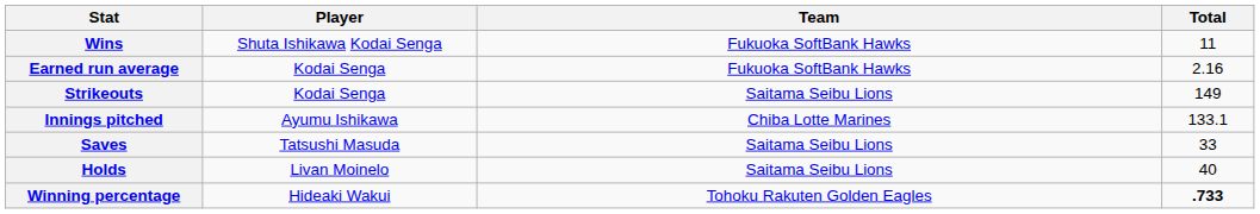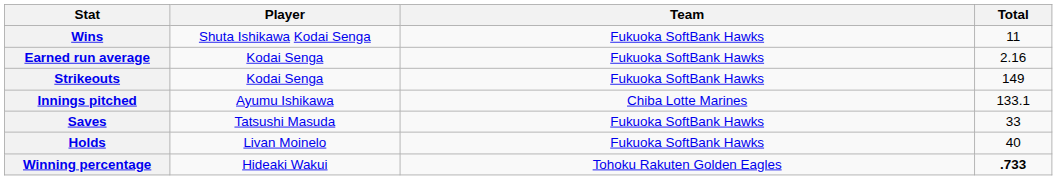Strikeouts | Team: Saitama Seibu Lions -> Fukuoka SoftBank Hawks
Saves | Team: Saitama Seibu Lions -> Fukuoka SoftBank Hawks
Holds | Team: Saitama Seibu Lions -> Fukuoka SoftBank Hawks
